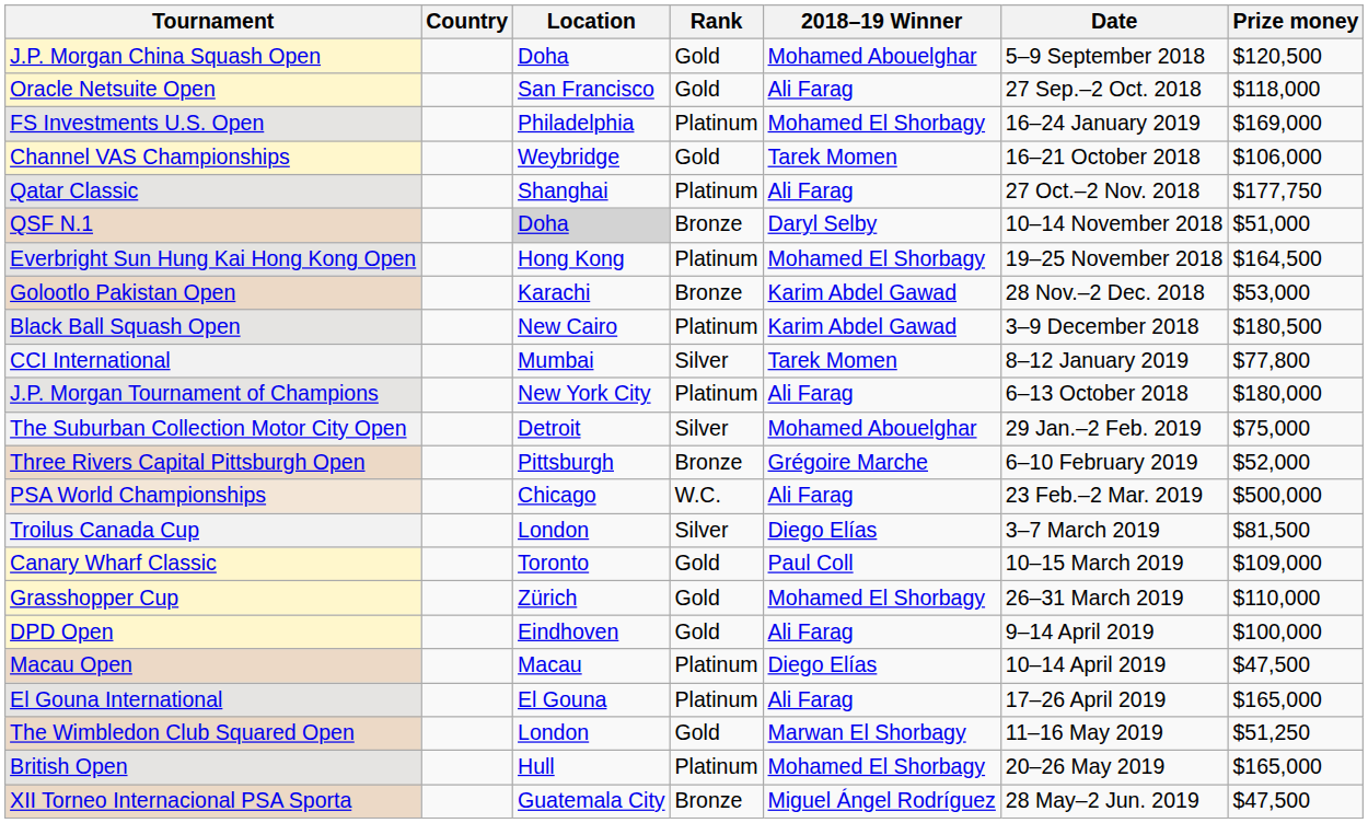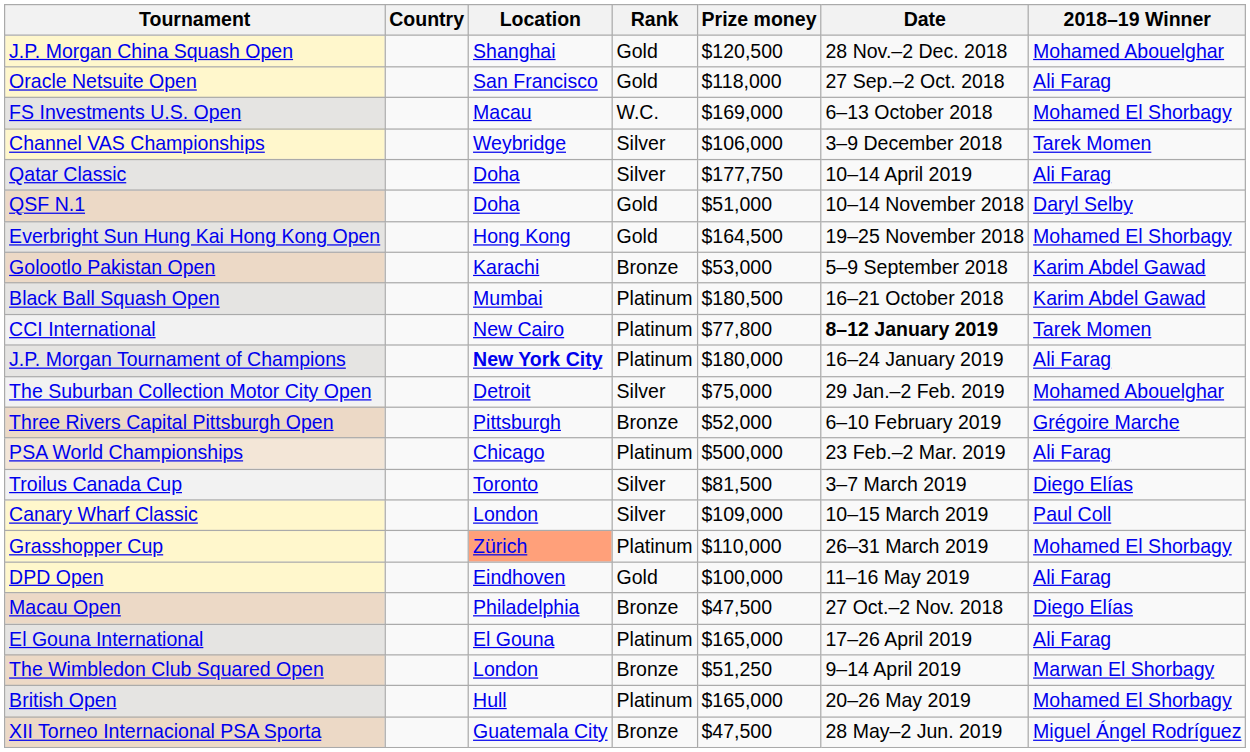columns swapped: Prize money <-> 2018–19 Winner
J.P. Morgan China Squash Open | Location: Doha -> Shanghai
J.P. Morgan China Squash Open | Date: 5–9 September 2018 -> 28 Nov.–2 Dec. 2018
FS Investments U.S. Open | Location: Philadelphia -> Macau
FS Investments U.S. Open | Rank: Platinum -> W.C.
FS Investments U.S. Open | Date: 16–24 January 2019 -> 6–13 October 2018
Channel VAS Championships | Rank: Gold -> Silver
Channel VAS Championships | Date: 16–21 October 2018 -> 3–9 December 2018
Qatar Classic | Location: Shanghai -> Doha
Qatar Classic | Rank: Platinum -> Silver
Qatar Classic | Date: 27 Oct.–2 Nov. 2018 -> 10–14 April 2019
QSF N.1 | Location: lightgrey background -> no background
QSF N.1 | Rank: Bronze -> Gold
Everbright Sun Hung Kai Hong Kong Open | Rank: Platinum -> Gold
Golootlo Pakistan Open | Date: 28 Nov.–2 Dec. 2018 -> 5–9 September 2018
Black Ball Squash Open | Location: New Cairo -> Mumbai
Black Ball Squash Open | Date: 3–9 December 2018 -> 16–21 October 2018
CCI International | Location: Mumbai -> New Cairo
CCI International | Rank: Silver -> Platinum
CCI International | Date: normal -> bold
J.P. Morgan Tournament of Champions | Location: normal -> bold
J.P. Morgan Tournament of Champions | Date: 6–13 October 2018 -> 16–24 January 2019
PSA World Championships | Rank: W.C. -> Platinum
Troilus Canada Cup | Location: London -> Toronto
Canary Wharf Classic | Location: Toronto -> London
Canary Wharf Classic | Rank: Gold -> Silver
Grasshopper Cup | Location: no background -> lightsalmon background
Grasshopper Cup | Rank: Gold -> Platinum
DPD Open | Date: 9–14 April 2019 -> 11–16 May 2019
Macau Open | Location: Macau -> Philadelphia
Macau Open | Rank: Platinum -> Bronze
Macau Open | Date: 10–14 April 2019 -> 27 Oct.–2 Nov. 2018
The Wimbledon Club Squared Open | Rank: Gold -> Bronze
The Wimbledon Club Squared Open | Date: 11–16 May 2019 -> 9–14 April 2019
